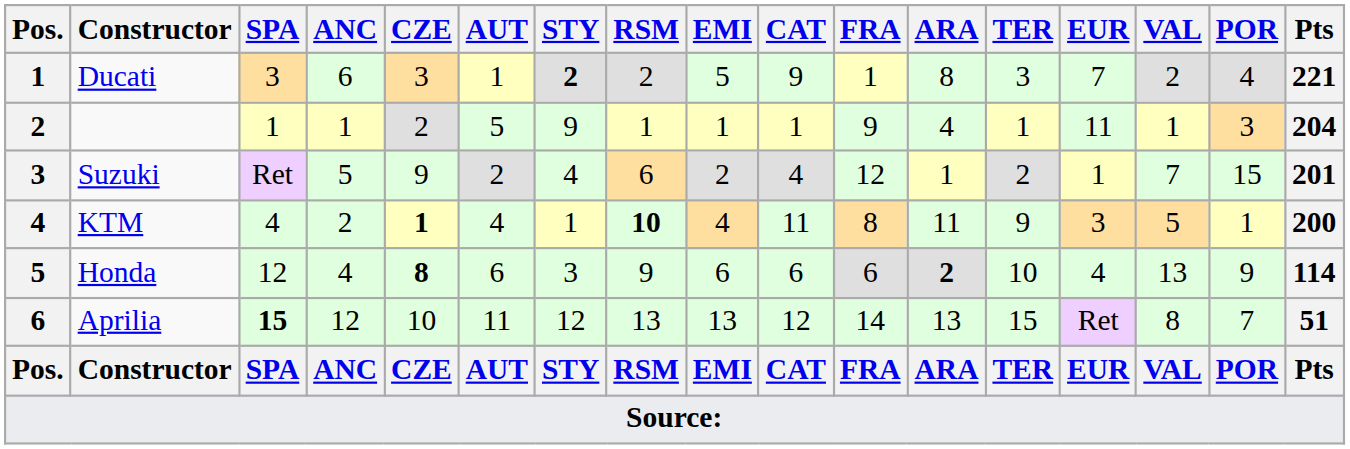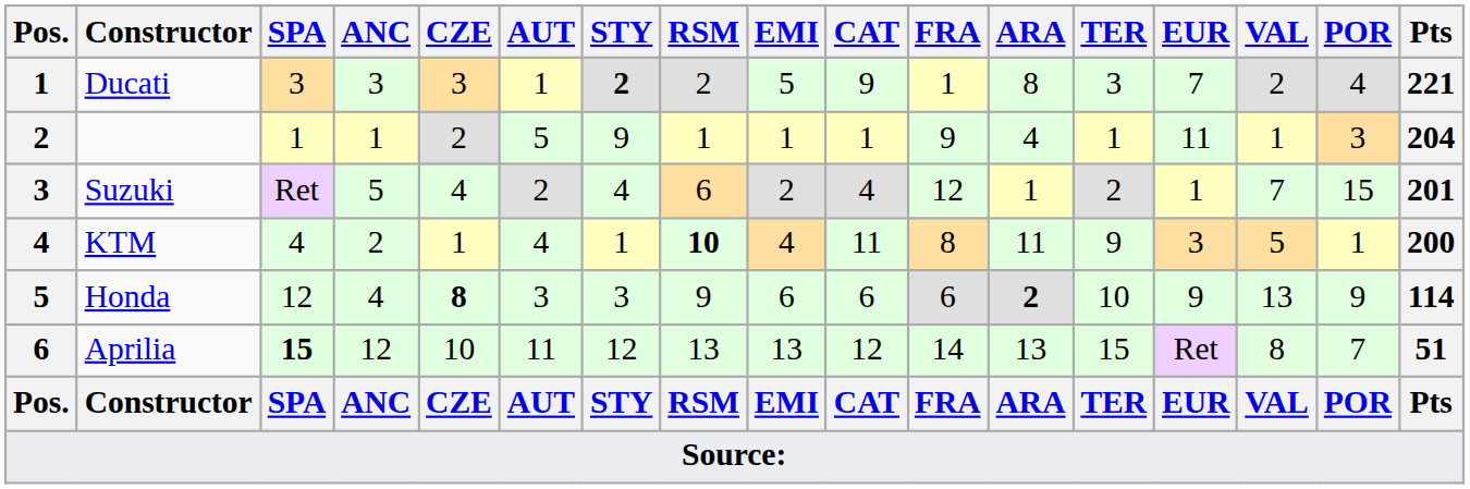Ducati | ANC: 6 -> 3
Suzuki | CZE: 9 -> 4
KTM | CZE: bold -> normal
Honda | AUT: 6 -> 3
Honda | EUR: 4 -> 9
